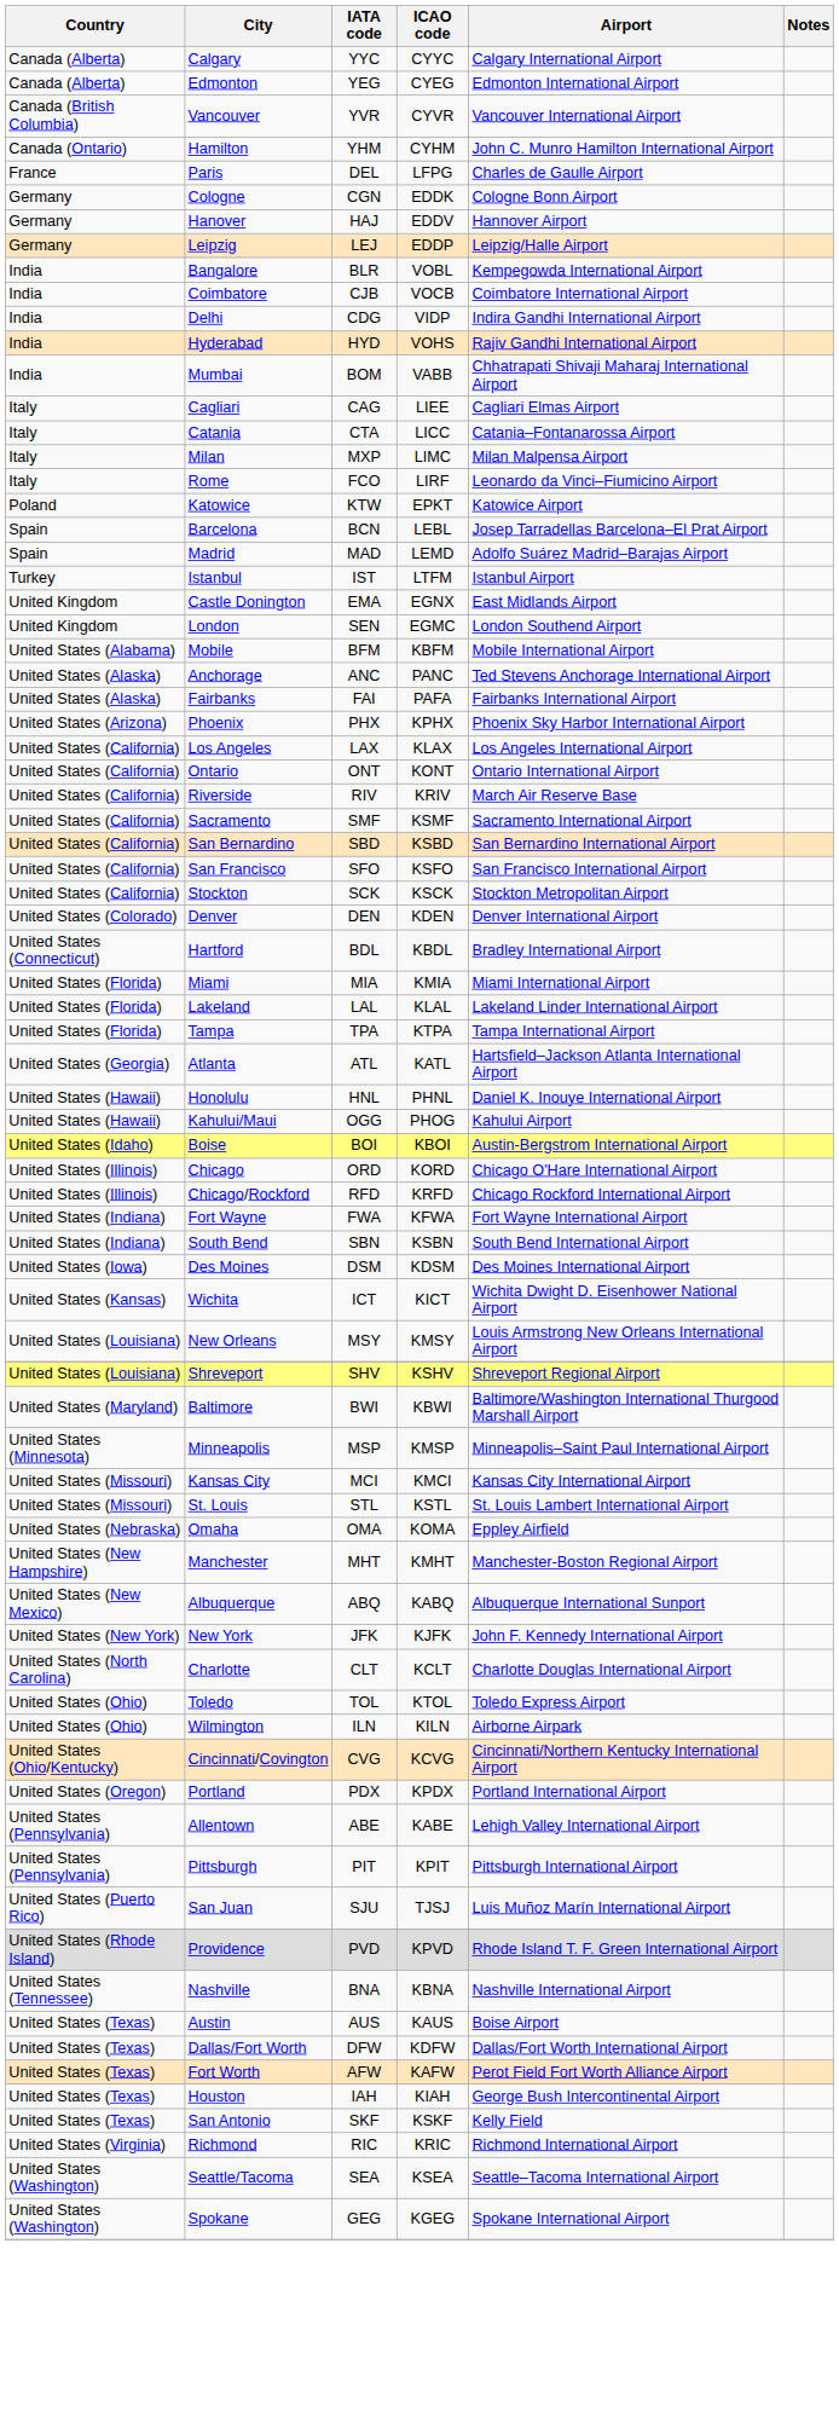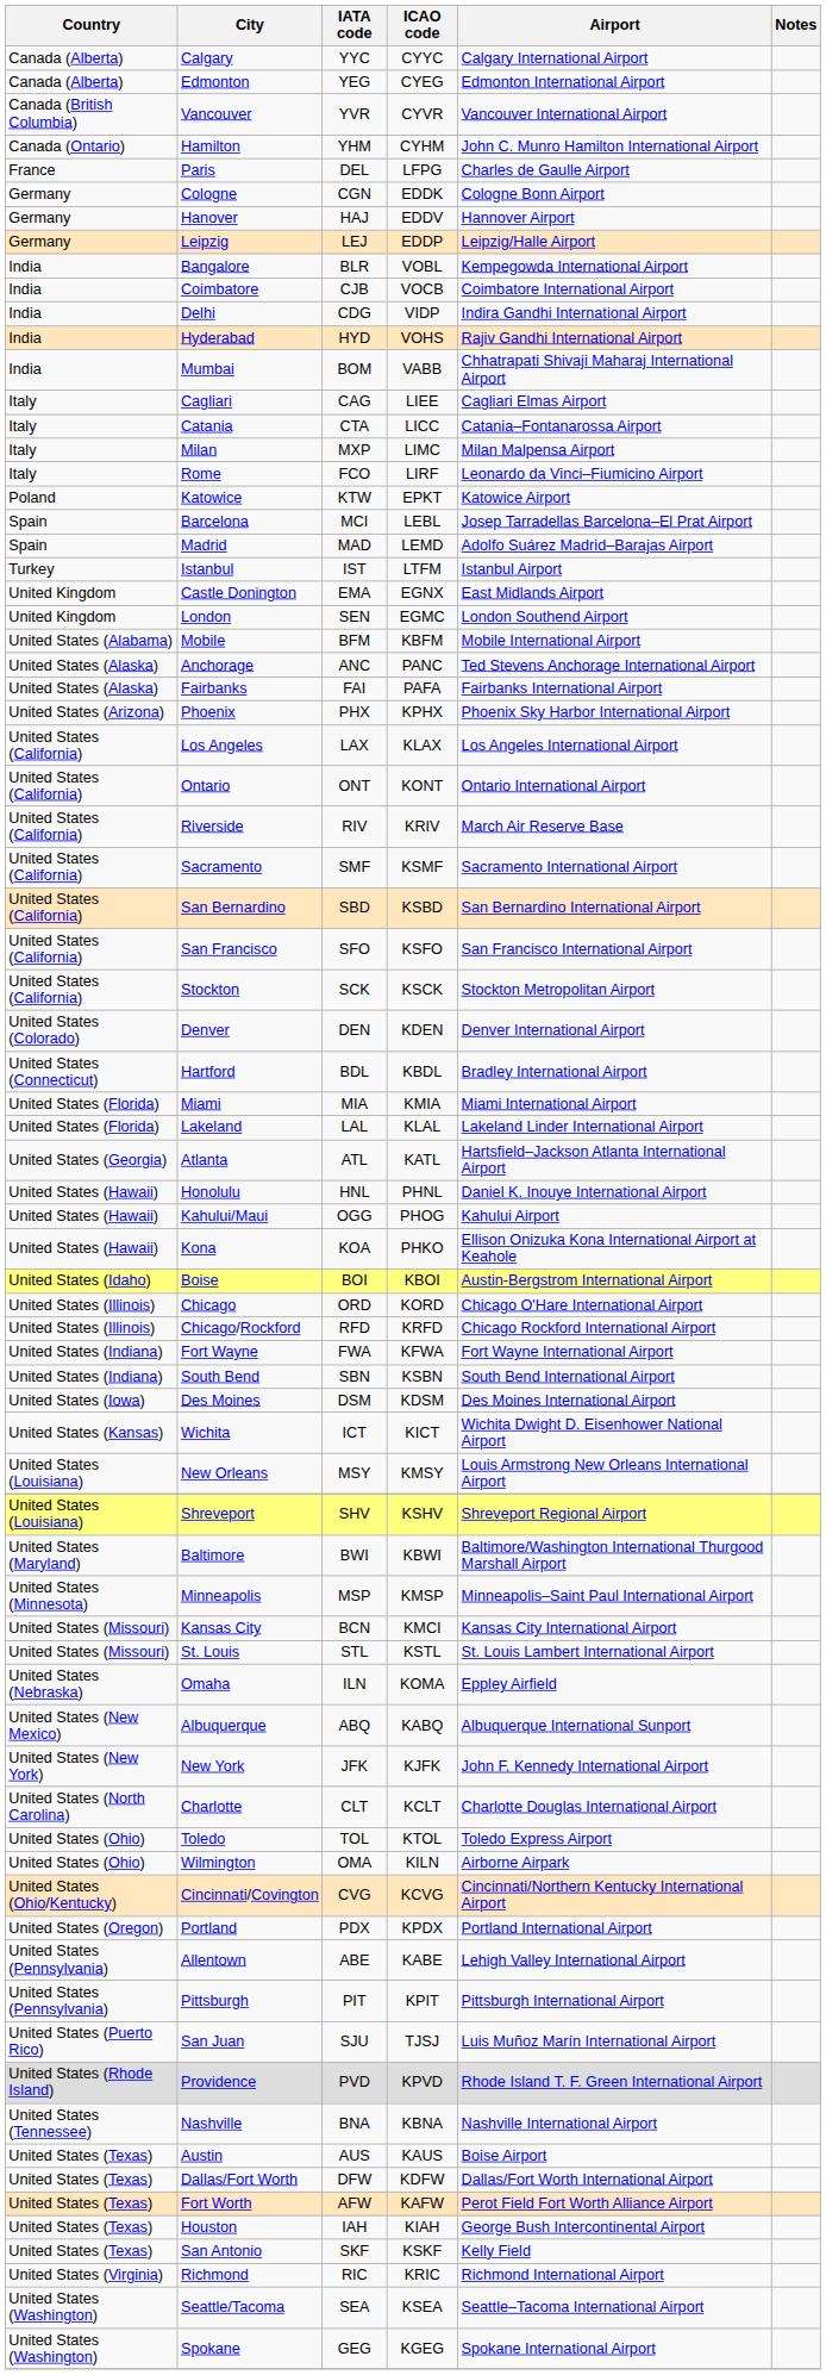Barcelona | IATA code: BCN -> MCI
- row: United States (Florida) | Tampa | TPA | KTPA | Tampa International Airport
+ row: United States (Hawaii) | Kona | KOA | PHKO | Ellison Onizuka Kona International Airport at Keahole
Kansas City | IATA code: MCI -> BCN
Omaha | IATA code: OMA -> ILN
- row: United States (New Hampshire) | Manchester | MHT | KMHT | Manchester-Boston Regional Airport
Wilmington | IATA code: ILN -> OMA
